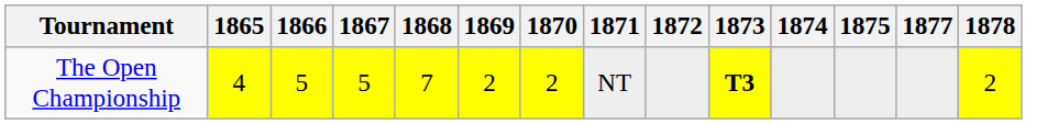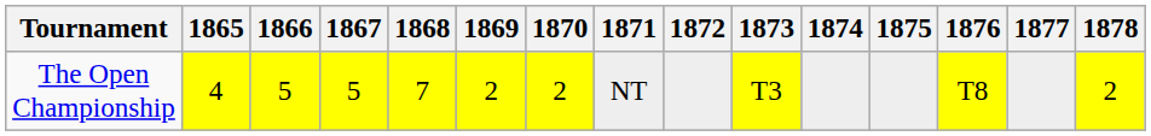+ column: 1876 | T8
The Open Championship | 1873: bold -> normal
